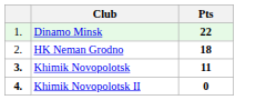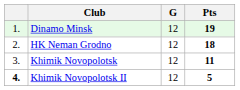+ column: G | 12 | 12 | 12 | 12
Dinamo Minsk | Pts: 22 -> 19
Khimik Novopolotsk | column 1: bold -> normal
Khimik Novopolotsk II | Pts: 0 -> 5
